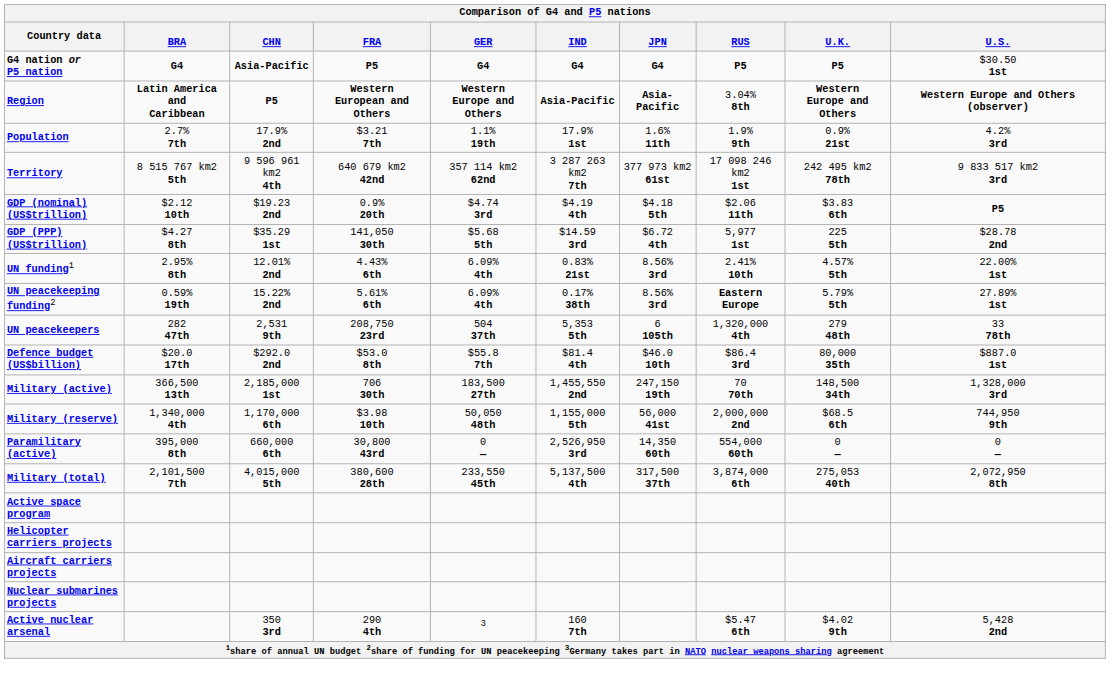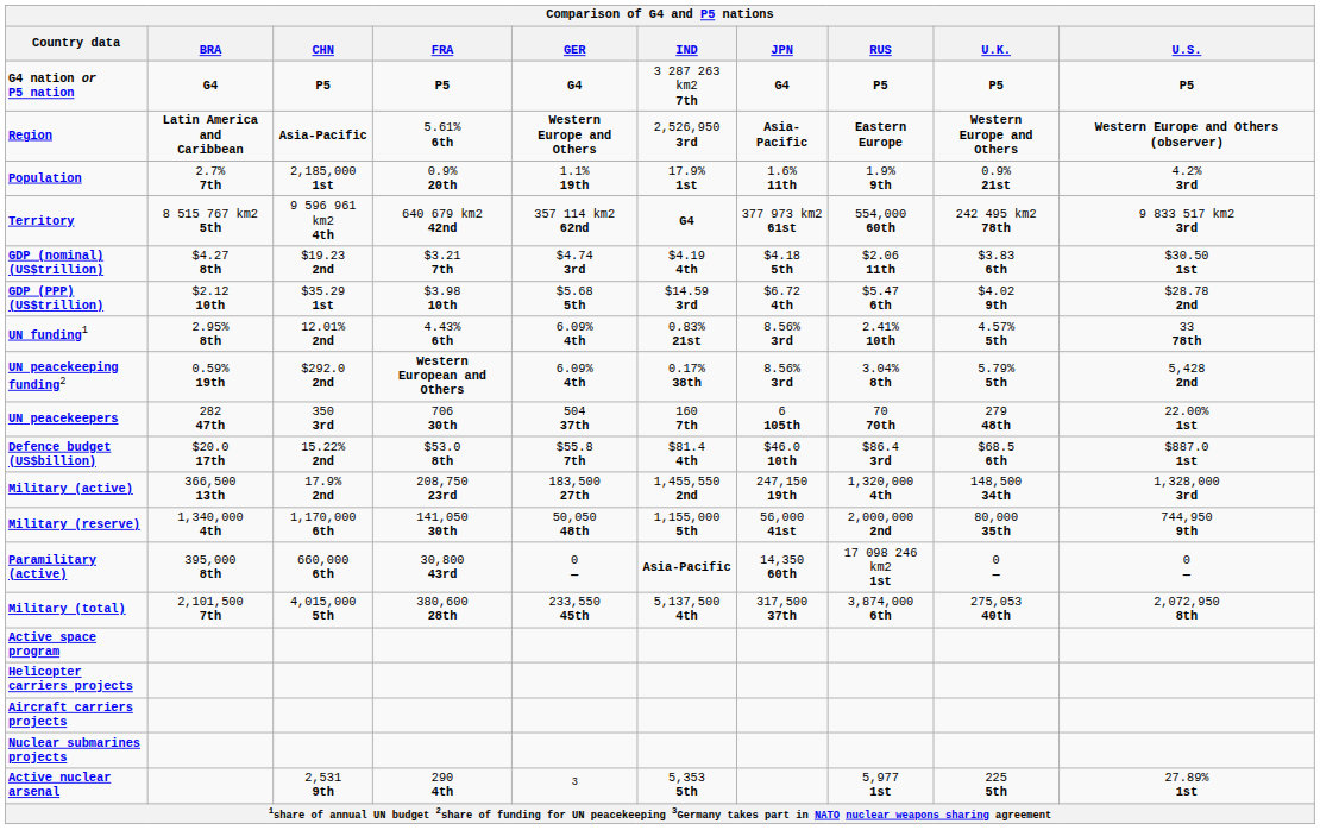G4 nation or P5 nation | CHN: Asia-Pacific -> P5
G4 nation or P5 nation | IND: G4 -> 3 287 263 km2 7th
G4 nation or P5 nation | U.S.: $30.50 1st -> P5
Region | CHN: P5 -> Asia-Pacific
Region | FRA: Western European and Others -> 5.61% 6th
Region | IND: Asia-Pacific -> 2,526,950 3rd
Region | RUS: 3.04% 8th -> Eastern Europe
Population | CHN: 17.9% 2nd -> 2,185,000 1st
Population | FRA: $3.21 7th -> 0.9% 20th
Territory | IND: 3 287 263 km2 7th -> G4
Territory | RUS: 17 098 246 km2 1st -> 554,000 60th
GDP (nominal) (US$trillion) | BRA: $2.12 10th -> $4.27 8th
GDP (nominal) (US$trillion) | FRA: 0.9% 20th -> $3.21 7th
GDP (nominal) (US$trillion) | U.S.: P5 -> $30.50 1st
GDP (PPP) (US$trillion) | BRA: $4.27 8th -> $2.12 10th
GDP (PPP) (US$trillion) | FRA: 141,050 30th -> $3.98 10th
GDP (PPP) (US$trillion) | RUS: 5,977 1st -> $5.47 6th
GDP (PPP) (US$trillion) | U.K.: 225 5th -> $4.02 9th
UN funding1 | U.S.: 22.00% 1st -> 33 78th
UN peacekeeping funding2 | CHN: 15.22% 2nd -> $292.0 2nd
UN peacekeeping funding2 | FRA: 5.61% 6th -> Western European and Others
UN peacekeeping funding2 | RUS: Eastern Europe -> 3.04% 8th
UN peacekeeping funding2 | U.S.: 27.89% 1st -> 5,428 2nd
UN peacekeepers | CHN: 2,531 9th -> 350 3rd
UN peacekeepers | FRA: 208,750 23rd -> 706 30th
UN peacekeepers | IND: 5,353 5th -> 160 7th
UN peacekeepers | RUS: 1,320,000 4th -> 70 70th
UN peacekeepers | U.S.: 33 78th -> 22.00% 1st
Defence budget (US$billion) | CHN: $292.0 2nd -> 15.22% 2nd
Defence budget (US$billion) | U.K.: 80,000 35th -> $68.5 6th
Military (active) | CHN: 2,185,000 1st -> 17.9% 2nd
Military (active) | FRA: 706 30th -> 208,750 23rd
Military (active) | RUS: 70 70th -> 1,320,000 4th
Military (reserve) | FRA: $3.98 10th -> 141,050 30th
Military (reserve) | U.K.: $68.5 6th -> 80,000 35th
Paramilitary (active) | IND: 2,526,950 3rd -> Asia-Pacific
Paramilitary (active) | RUS: 554,000 60th -> 17 098 246 km2 1st
Active nuclear arsenal | CHN: 350 3rd -> 2,531 9th
Active nuclear arsenal | IND: 160 7th -> 5,353 5th
Active nuclear arsenal | RUS: $5.47 6th -> 5,977 1st
Active nuclear arsenal | U.K.: $4.02 9th -> 225 5th
Active nuclear arsenal | U.S.: 5,428 2nd -> 27.89% 1st
